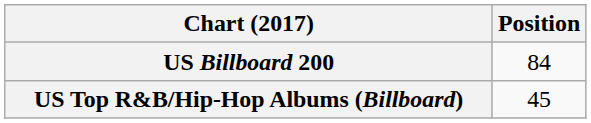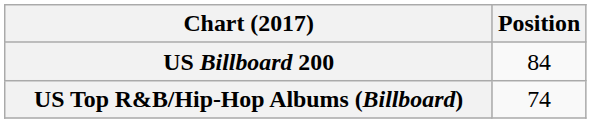US Top R&B/Hip-Hop Albums (Billboard) | Position: 45 -> 74
